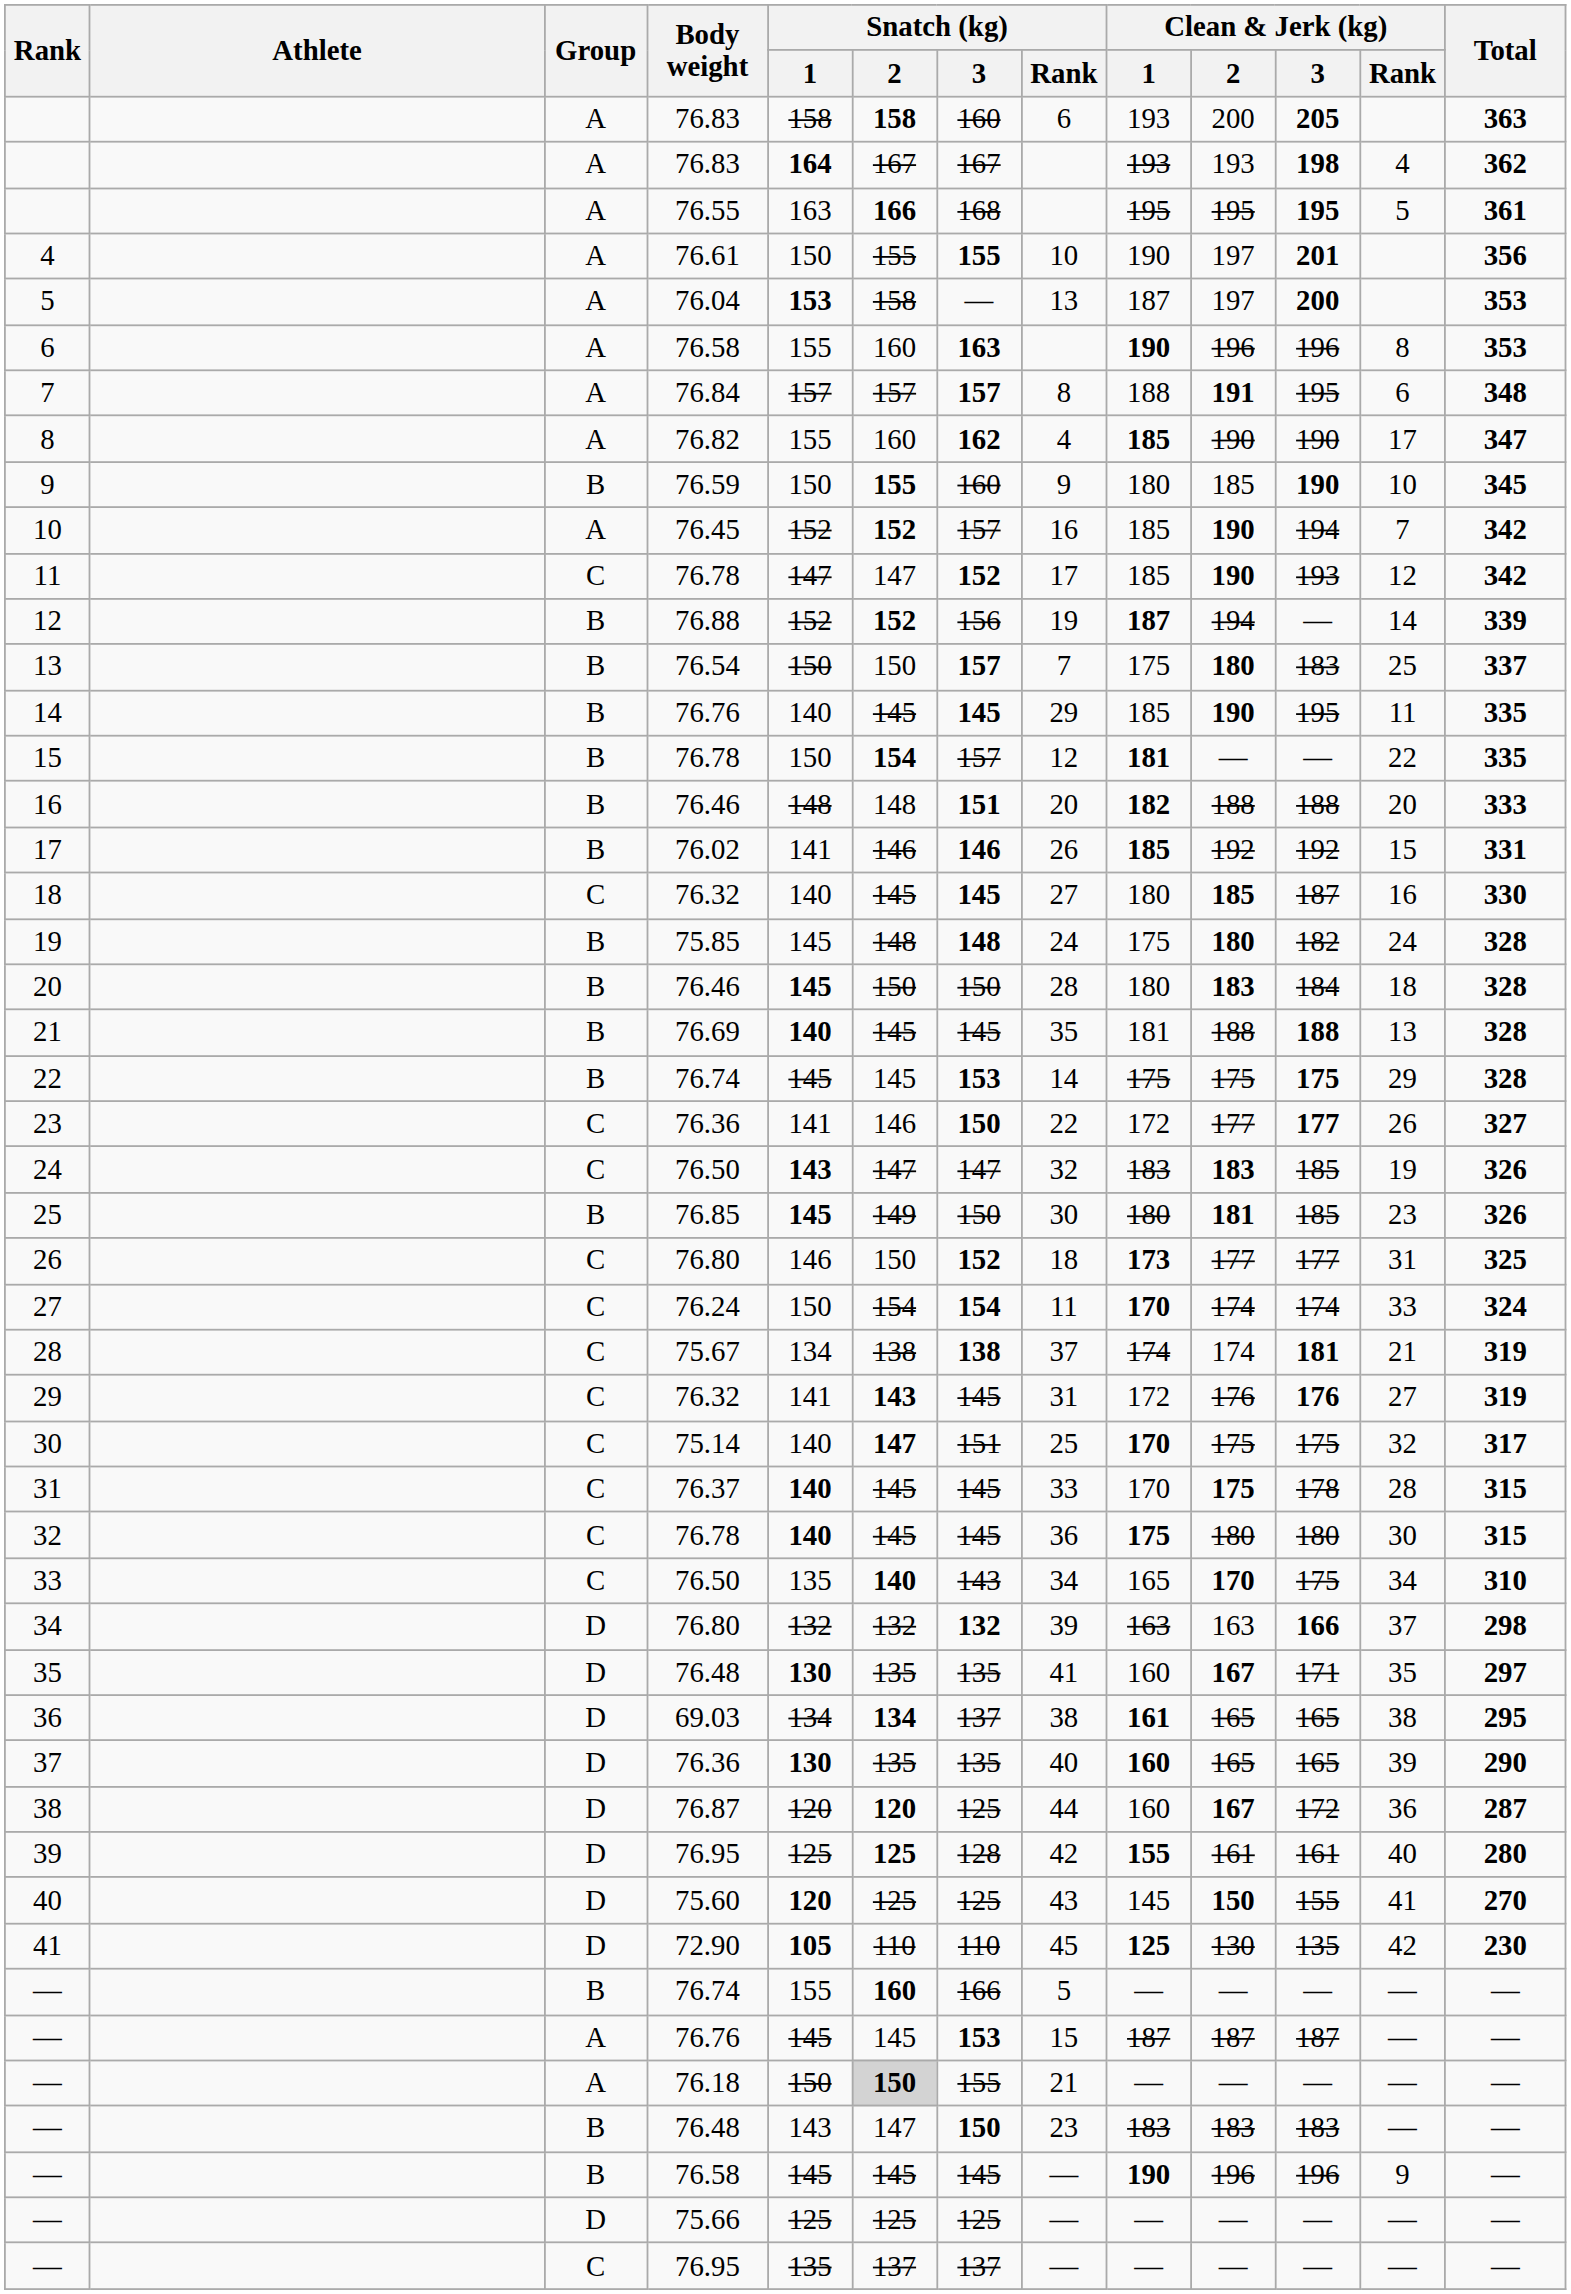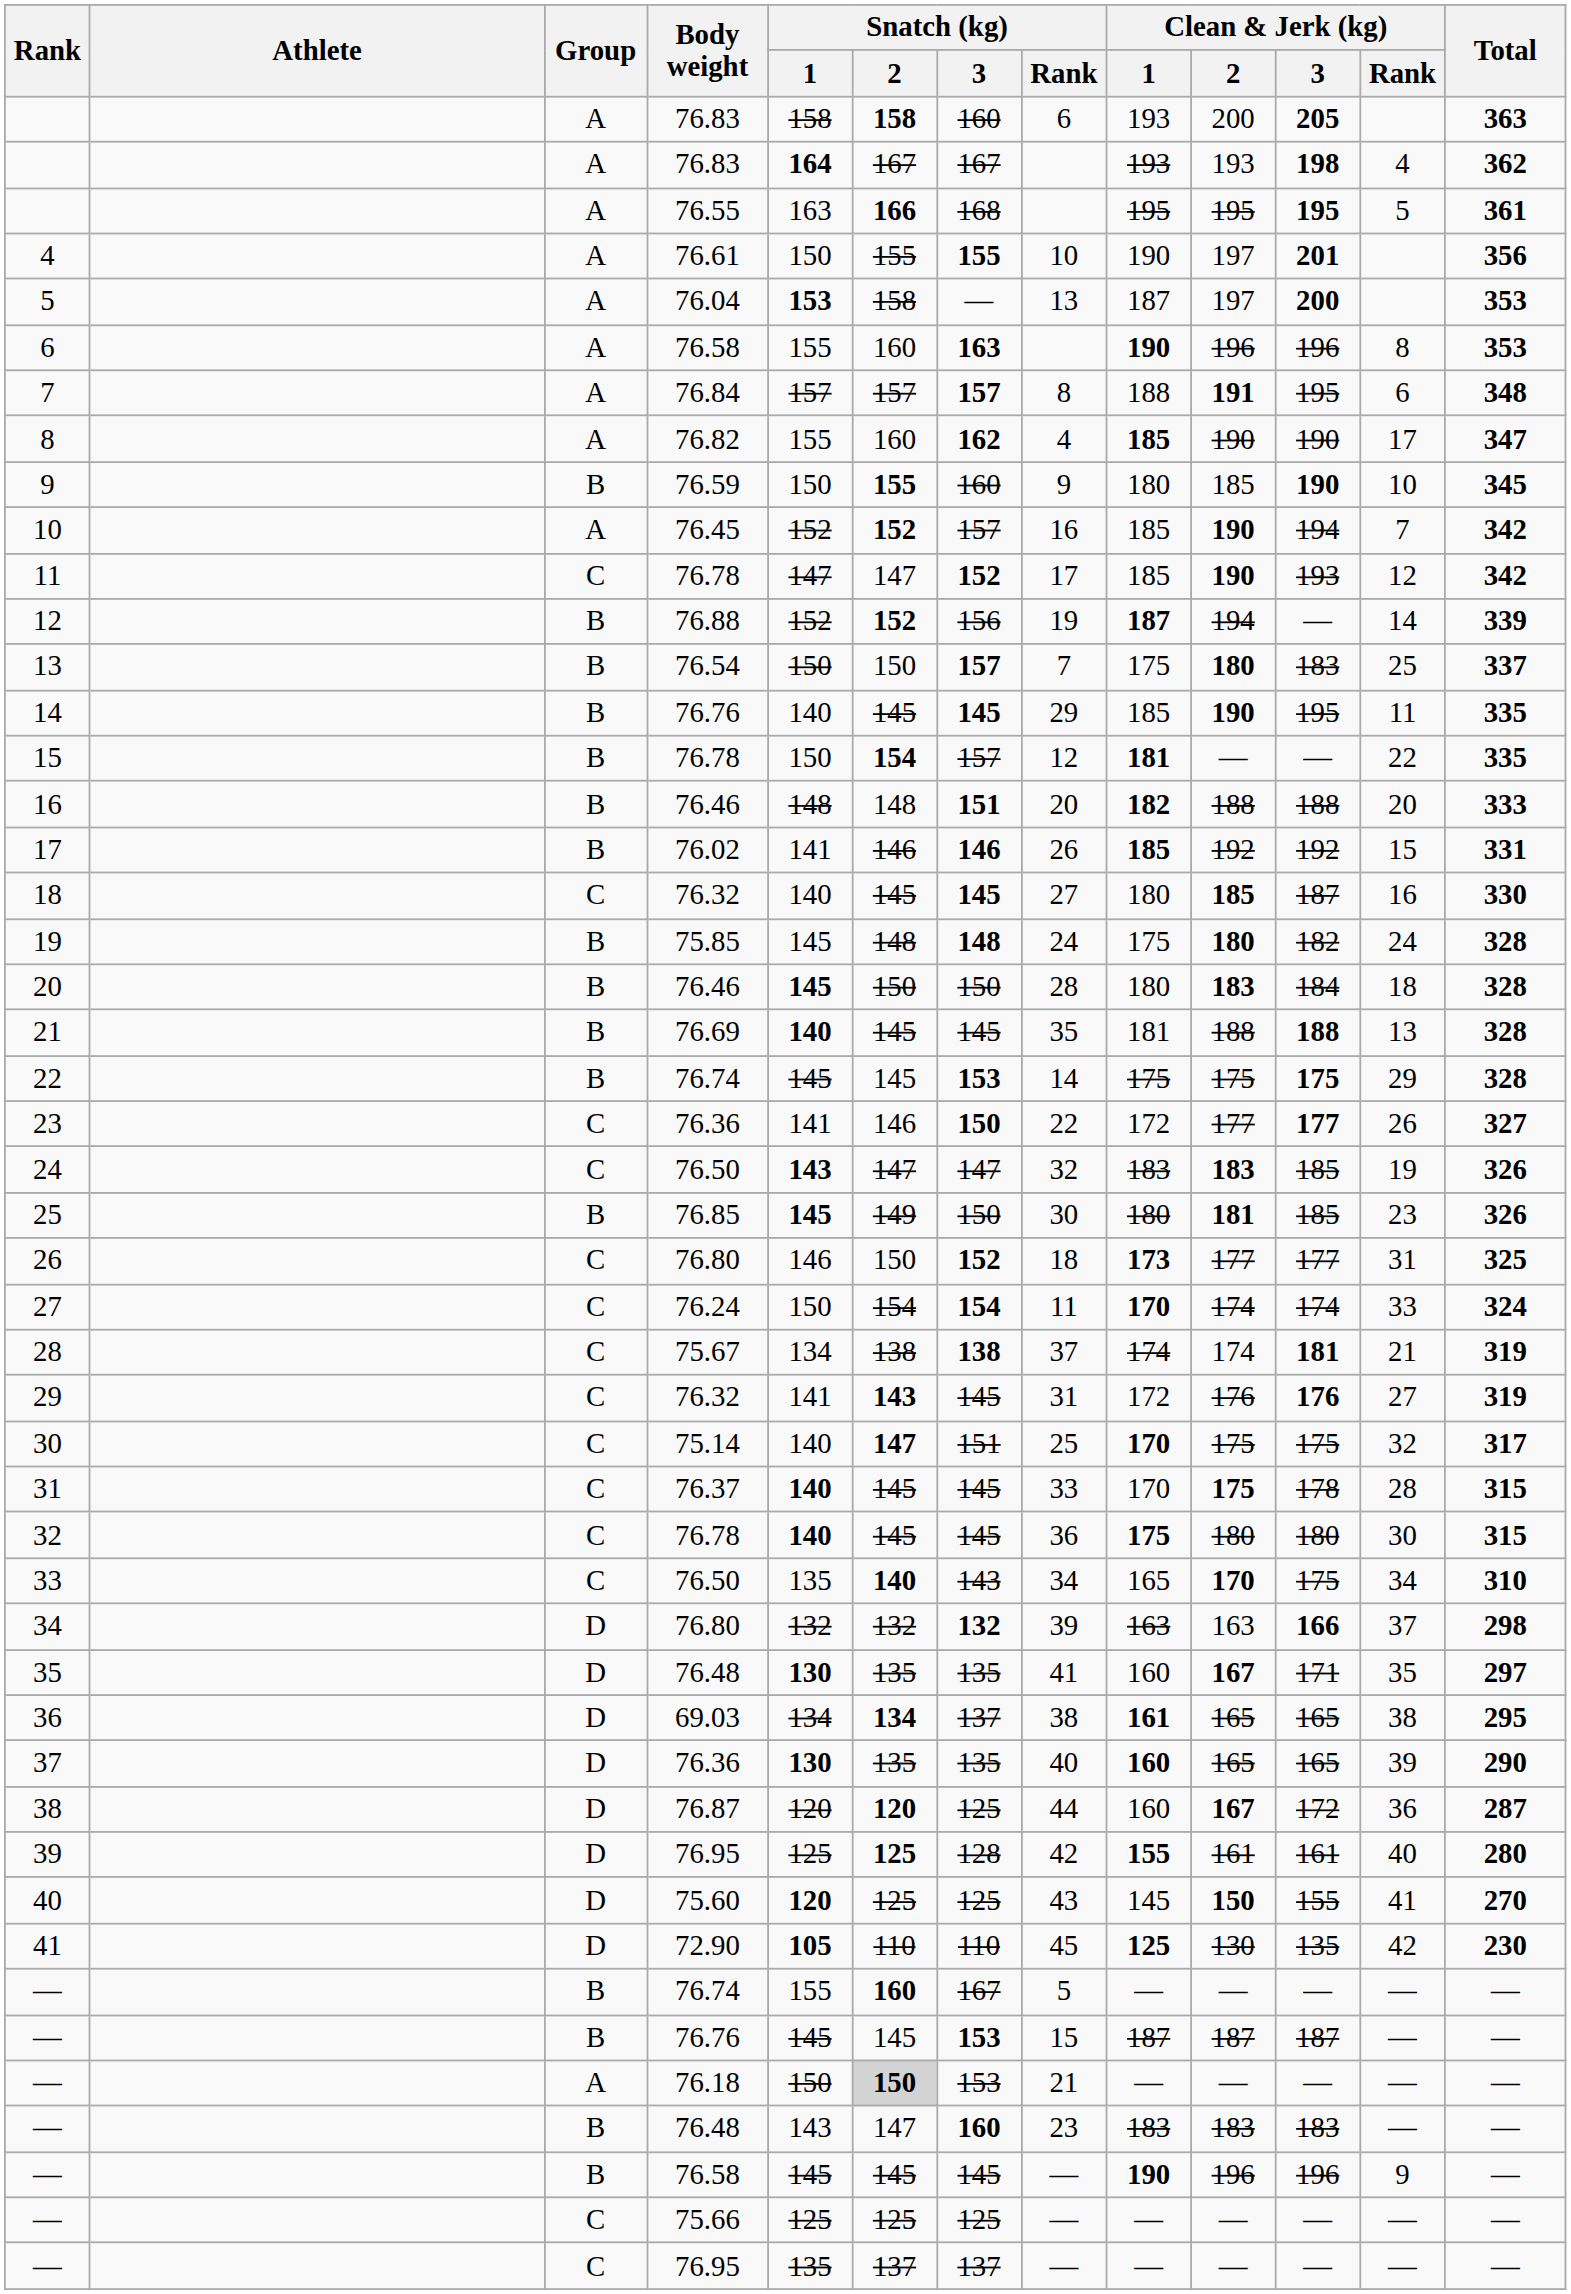— / 76.74 | Snatch (kg) / 3: 166 -> 167
— / 76.76 | Group: A -> B
— / 76.18 | Snatch (kg) / 3: 155 -> 153
— / 76.48 | Snatch (kg) / 3: 150 -> 160
— / 75.66 | Group: D -> C
